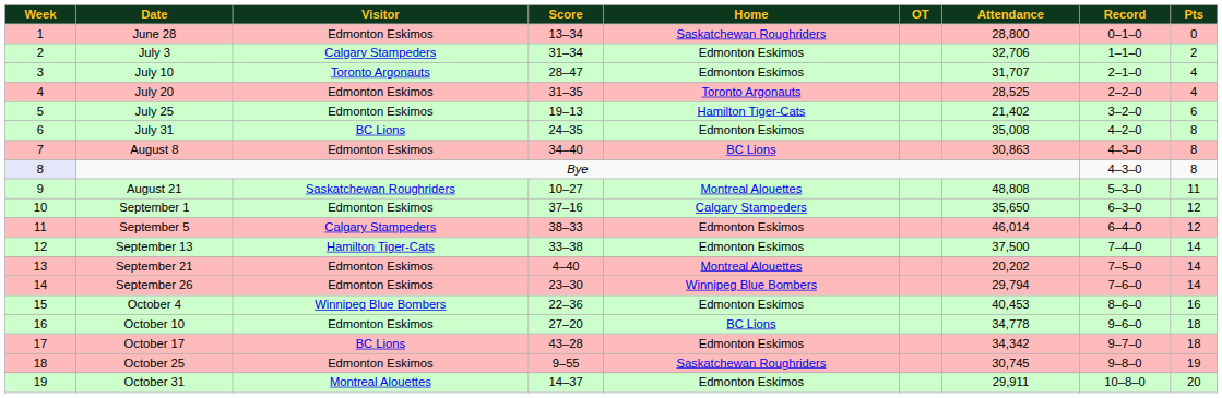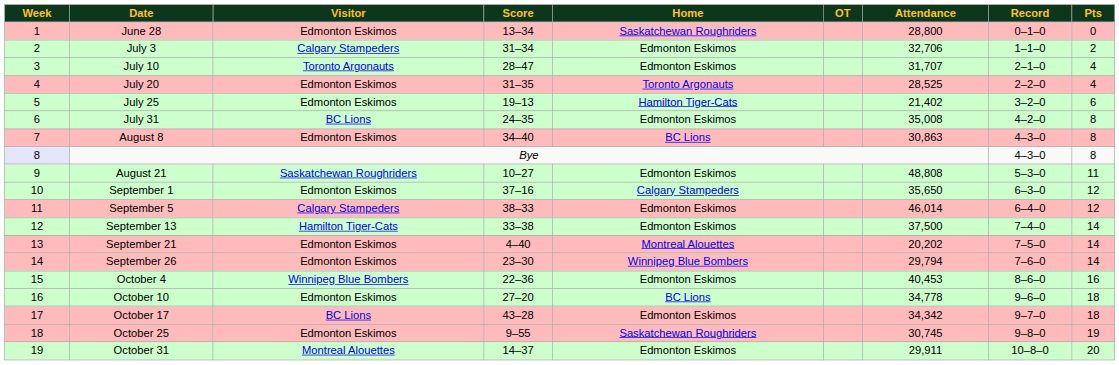August 21 | Home: Montreal Alouettes -> Edmonton Eskimos
